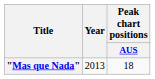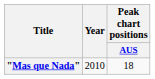"Mas que Nada" | Year: 2013 -> 2010
